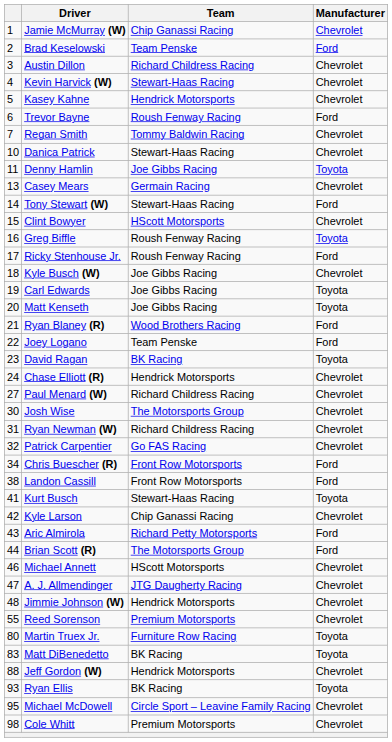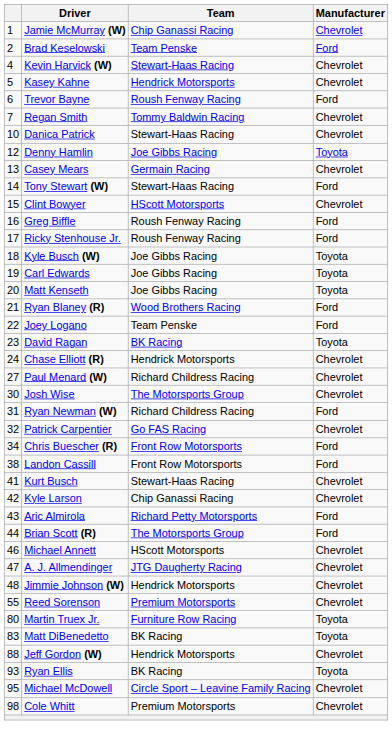- row: 3 | Austin Dillon | Richard Childress Racing | Chevrolet
Denny Hamlin | column 1: 11 -> 12
Greg Biffle | Manufacturer: Toyota -> Ford
Kyle Busch (W) | Manufacturer: Chevrolet -> Toyota
Ryan Newman (W) | Manufacturer: Chevrolet -> Ford
Kurt Busch | Manufacturer: Toyota -> Chevrolet
